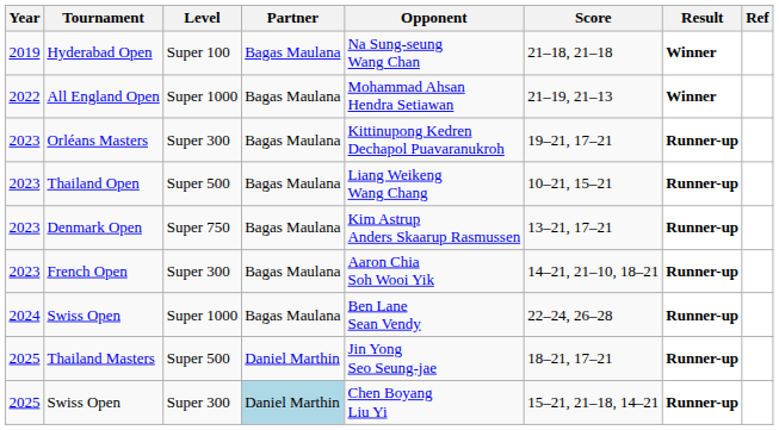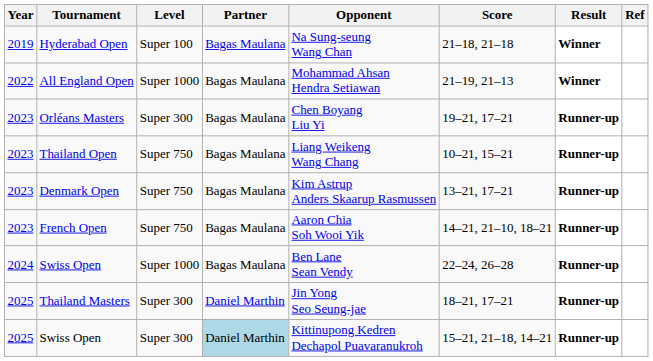Orléans Masters | Opponent: Kittinupong Kedren Dechapol Puavaranukroh -> Chen Boyang Liu Yi
Thailand Open | Level: Super 500 -> Super 750
French Open | Level: Super 300 -> Super 750
Thailand Masters | Level: Super 500 -> Super 300
2025 / Swiss Open | Opponent: Chen Boyang Liu Yi -> Kittinupong Kedren Dechapol Puavaranukroh
